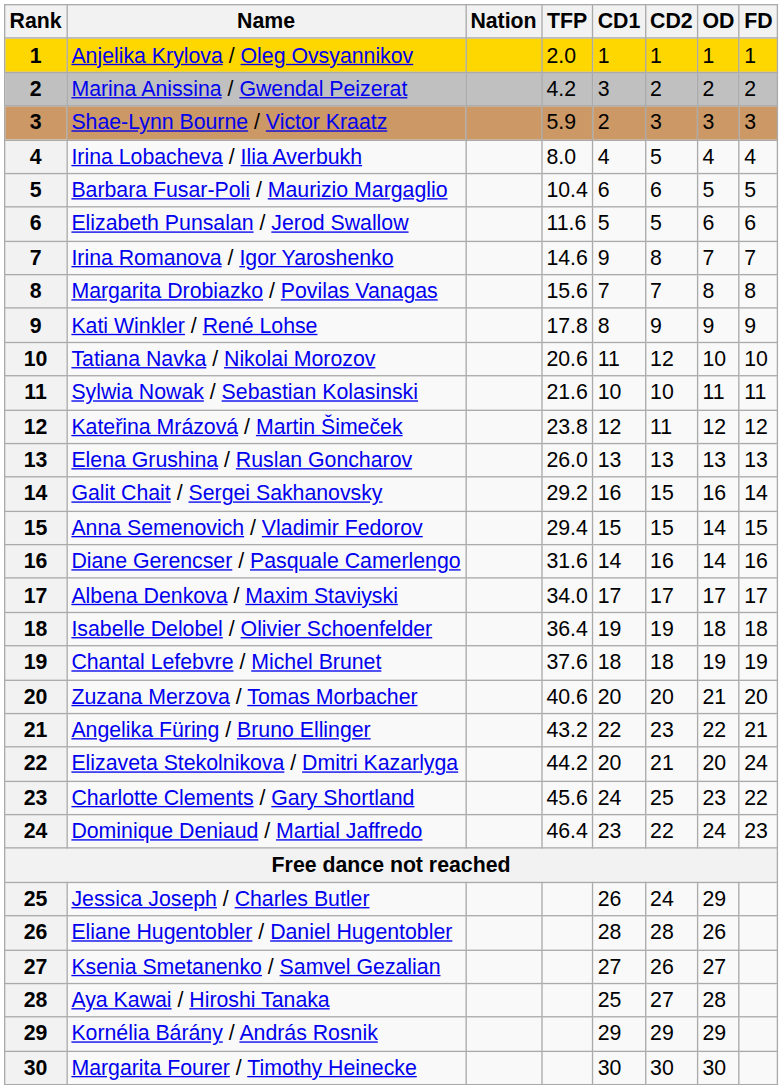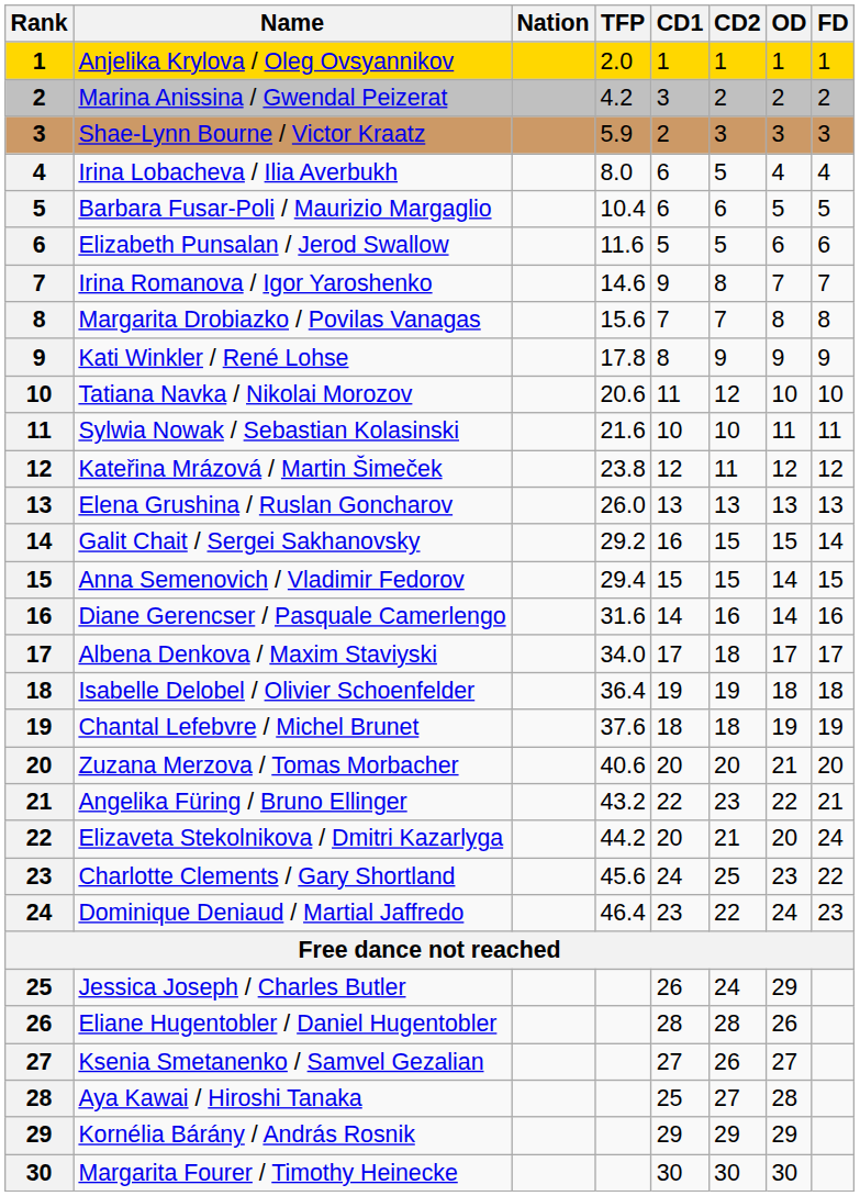Irina Lobacheva / Ilia Averbukh | CD1: 4 -> 6
Galit Chait / Sergei Sakhanovsky | OD: 16 -> 15
Albena Denkova / Maxim Staviyski | CD2: 17 -> 18
